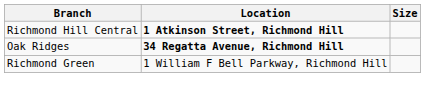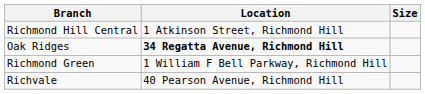Richmond Hill Central | Location: bold -> normal
+ row: Richvale | 40 Pearson Avenue, Richmond Hill
